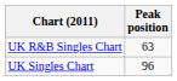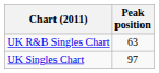UK Singles Chart | Peak position: 96 -> 97
